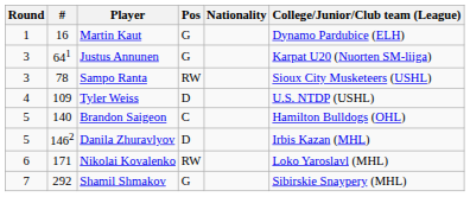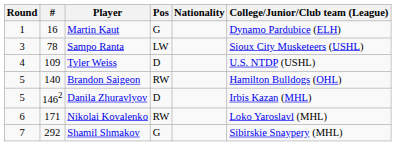- row: 3 | 641 | Justus Annunen | G | Karpat U20 (Nuorten SM-liiga)
Sampo Ranta | Pos: RW -> LW
Brandon Saigeon | Pos: C -> RW
